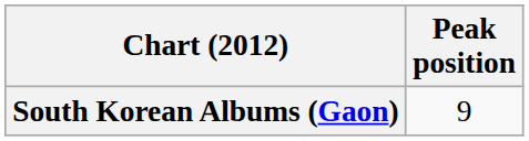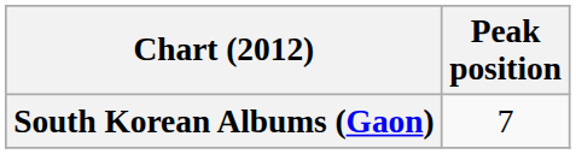South Korean Albums (Gaon) | Peak position: 9 -> 7
